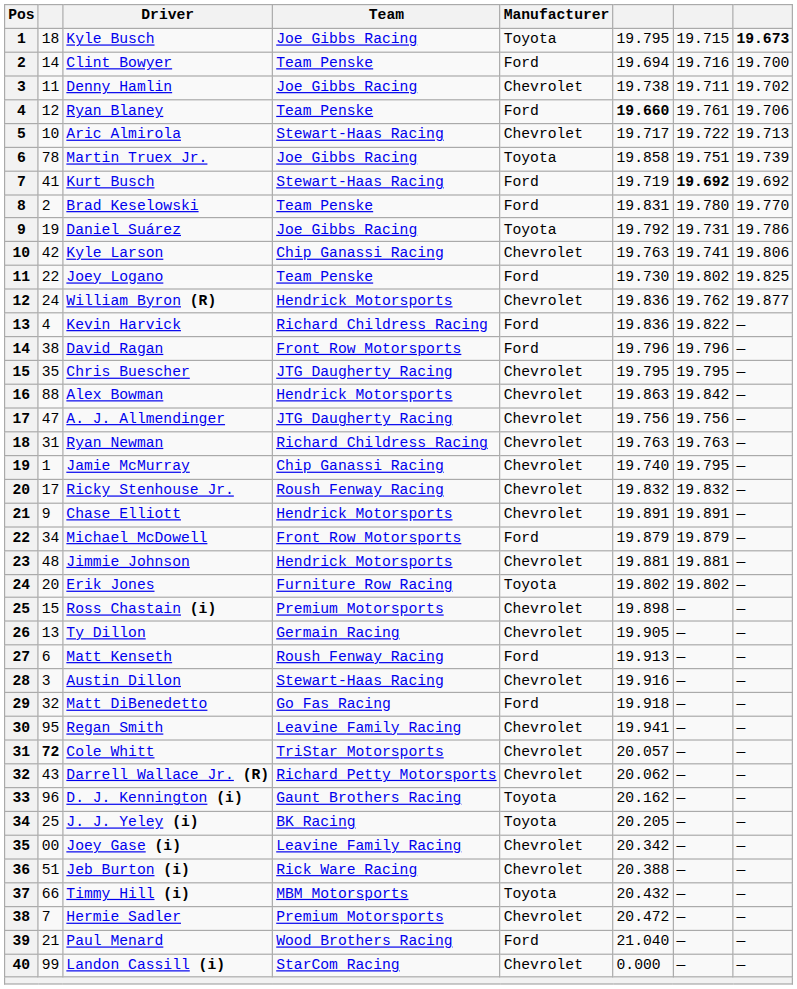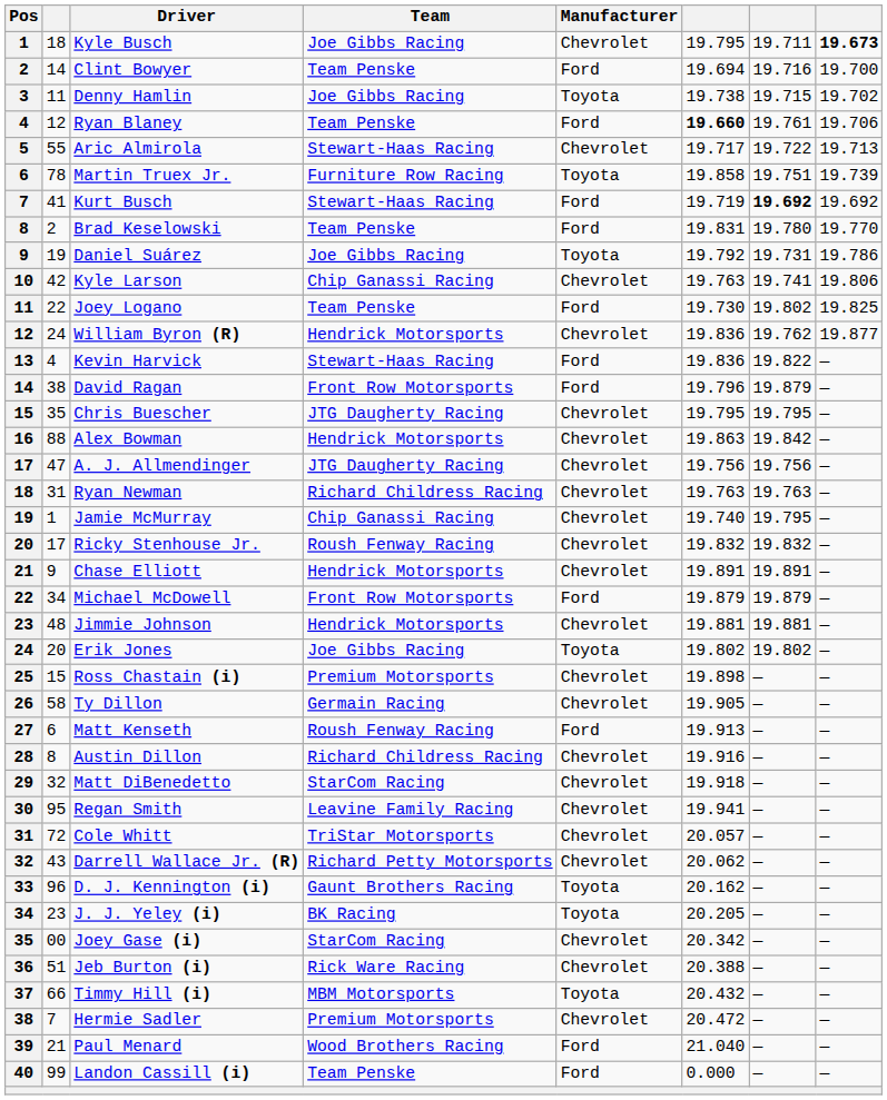Kyle Busch | Manufacturer: Toyota -> Chevrolet
Kyle Busch | column 7: 19.715 -> 19.711
Denny Hamlin | Manufacturer: Chevrolet -> Toyota
Denny Hamlin | column 7: 19.711 -> 19.715
Aric Almirola | column 2: 10 -> 55
Martin Truex Jr. | Team: Joe Gibbs Racing -> Furniture Row Racing
Kevin Harvick | Team: Richard Childress Racing -> Stewart-Haas Racing
David Ragan | column 7: 19.796 -> 19.879
Erik Jones | Team: Furniture Row Racing -> Joe Gibbs Racing
Ty Dillon | column 2: 13 -> 58
Austin Dillon | column 2: 3 -> 8
Austin Dillon | Team: Stewart-Haas Racing -> Richard Childress Racing
Matt DiBenedetto | Team: Go Fas Racing -> StarCom Racing
Matt DiBenedetto | Manufacturer: Ford -> Chevrolet
Cole Whitt | column 2: bold -> normal
J. J. Yeley (i) | column 2: 25 -> 23
Joey Gase (i) | Team: Leavine Family Racing -> StarCom Racing
Landon Cassill (i) | Team: StarCom Racing -> Team Penske
Landon Cassill (i) | Manufacturer: Chevrolet -> Ford
